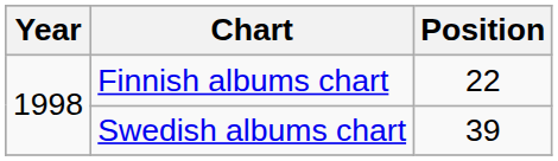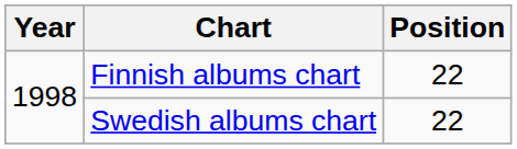Swedish albums chart | Position: 39 -> 22
